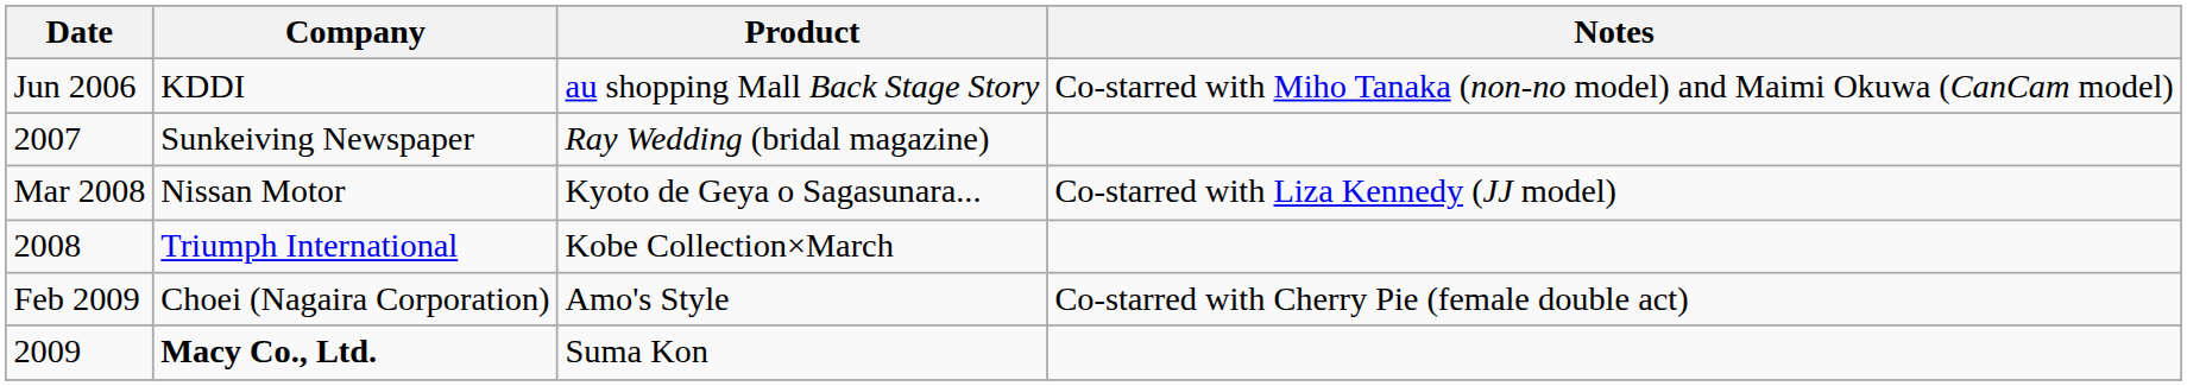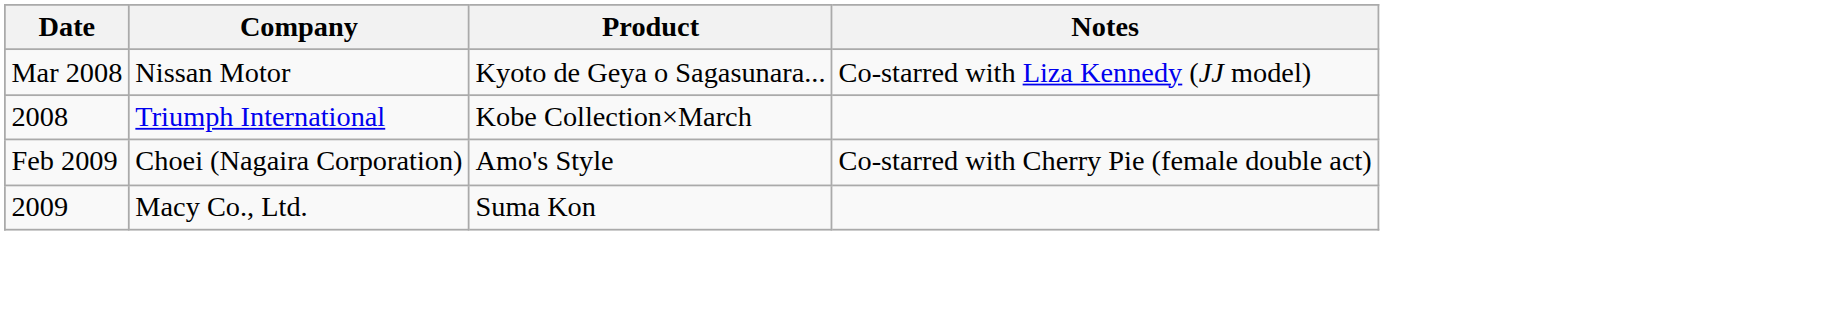- row: Jun 2006 | KDDI | au shopping Mall Back Stage Story | Co-starred with Miho Tanaka (non-no model) and Maimi Okuwa (CanCam model)
- row: 2007 | Sunkeiving Newspaper | Ray Wedding (bridal magazine)
2009 | Company: bold -> normal
